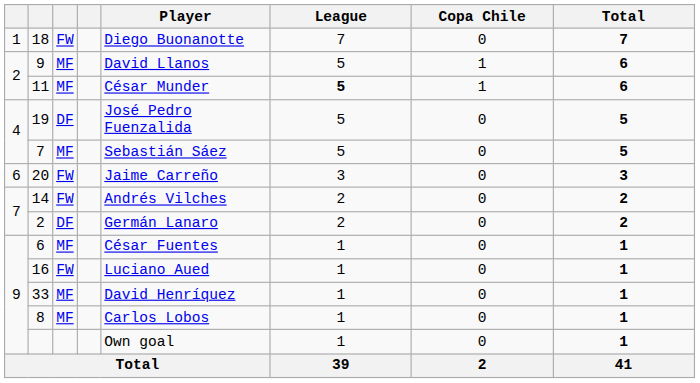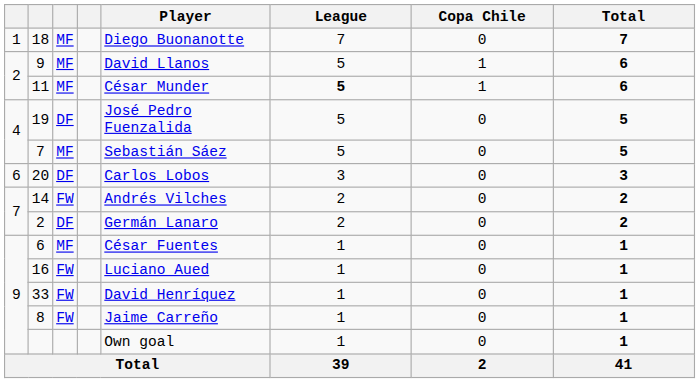18 | column 3: FW -> MF
20 | column 3: FW -> DF
20 | Player: Jaime Carreño -> Carlos Lobos
33 | column 3: MF -> FW
8 | column 3: MF -> FW
8 | Player: Carlos Lobos -> Jaime Carreño
